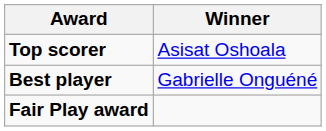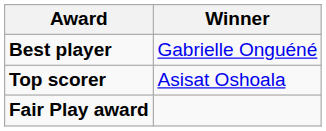rows swapped: Best player <-> Top scorer
